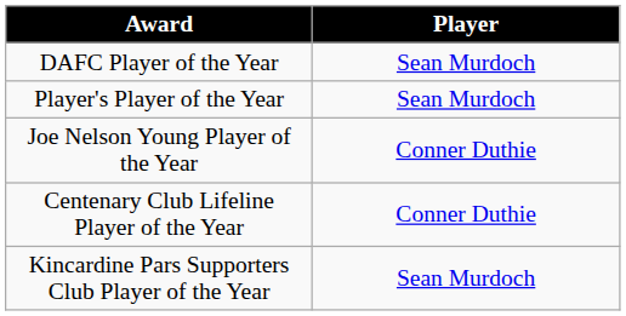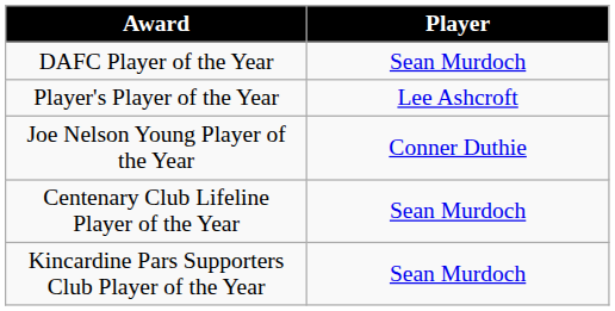Player's Player of the Year | Player: Sean Murdoch -> Lee Ashcroft
Centenary Club Lifeline Player of the Year | Player: Conner Duthie -> Sean Murdoch
